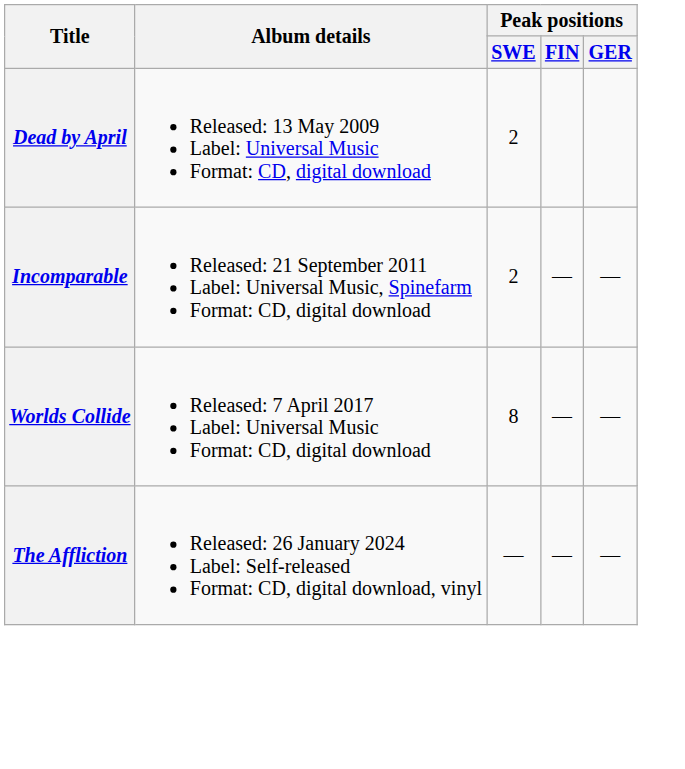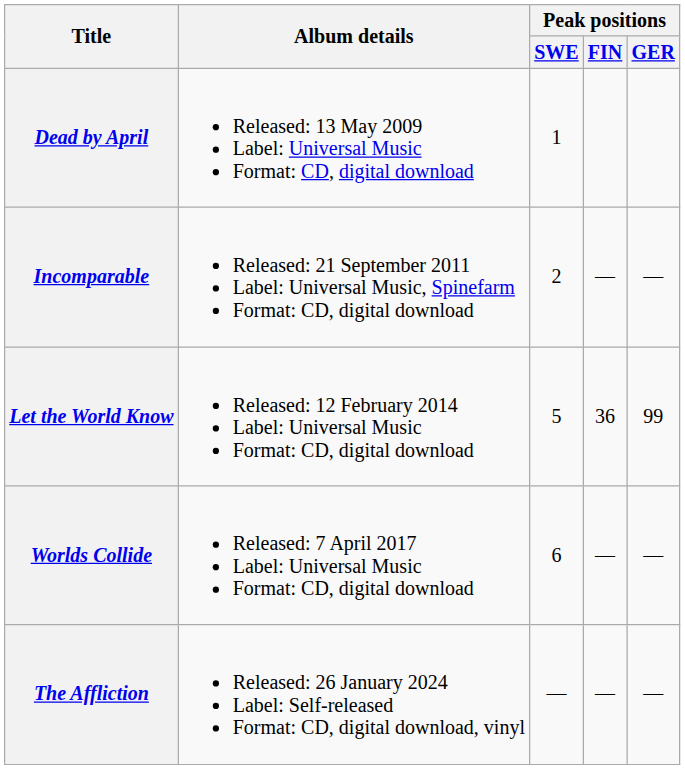Dead by April | Peak positions / SWE: 2 -> 1
+ row: Let the World Know | Released: 12 February 2014 Label: Universal Music Format: CD, digital download | 5 | 36 | 99
Worlds Collide | Peak positions / SWE: 8 -> 6
